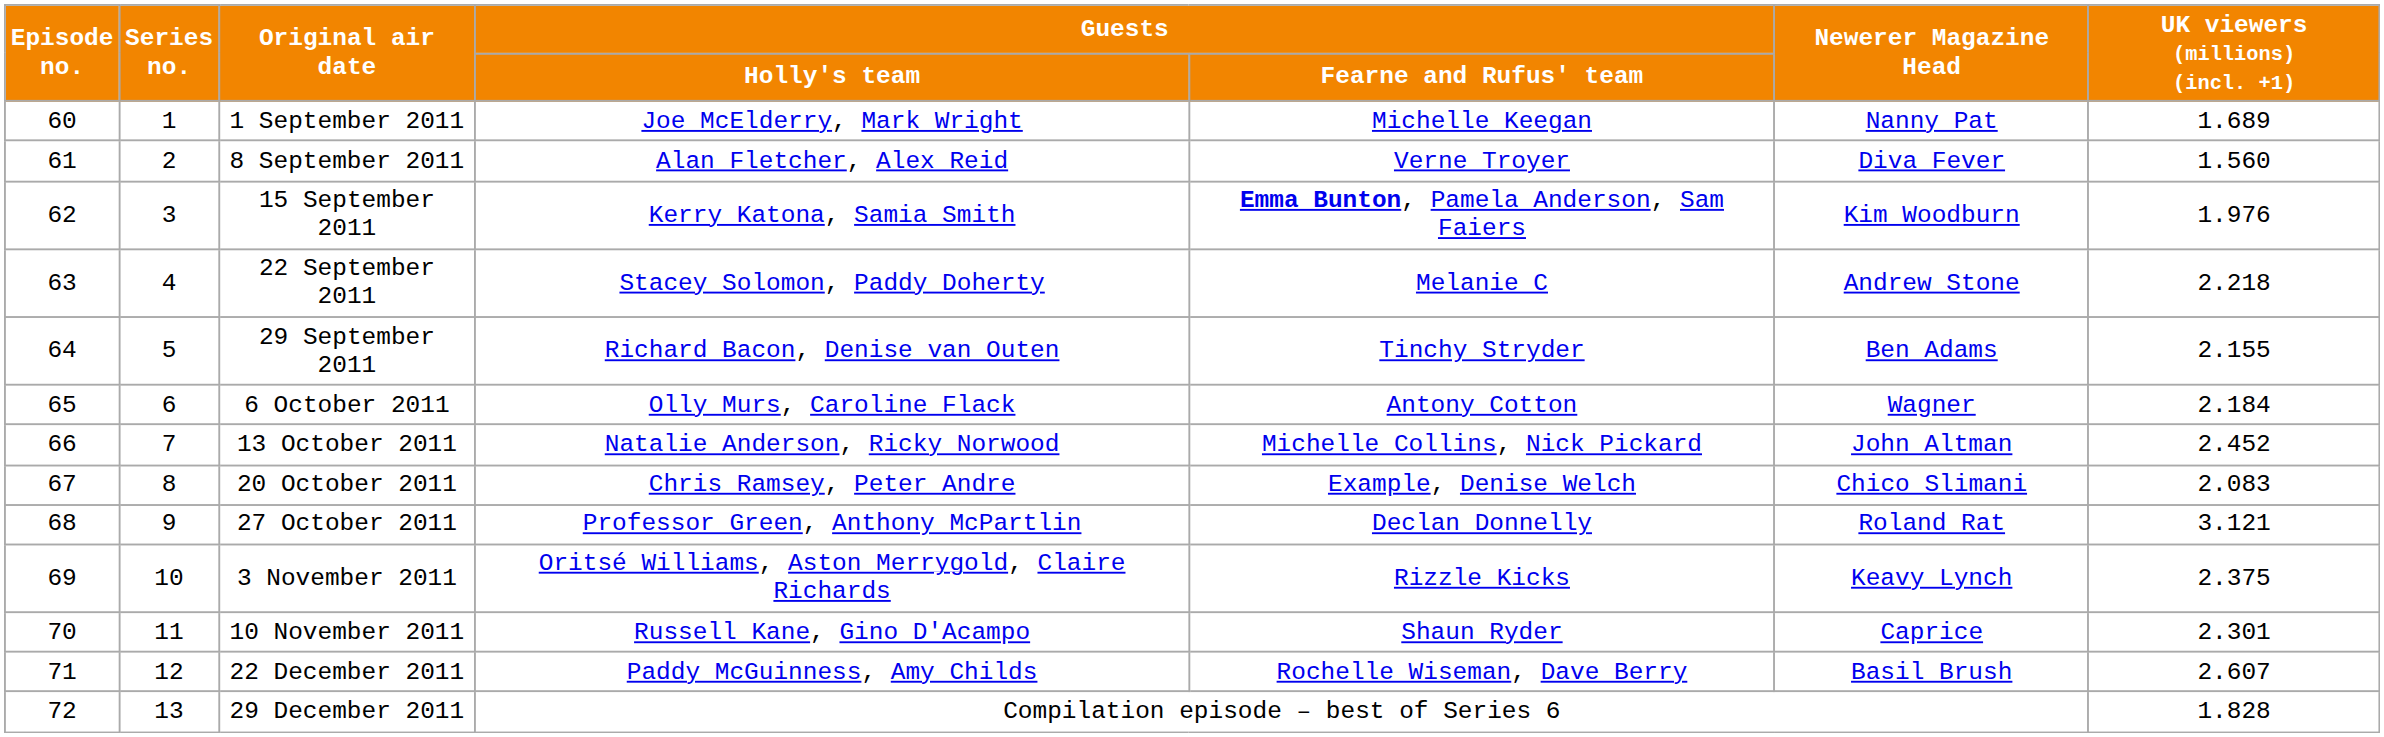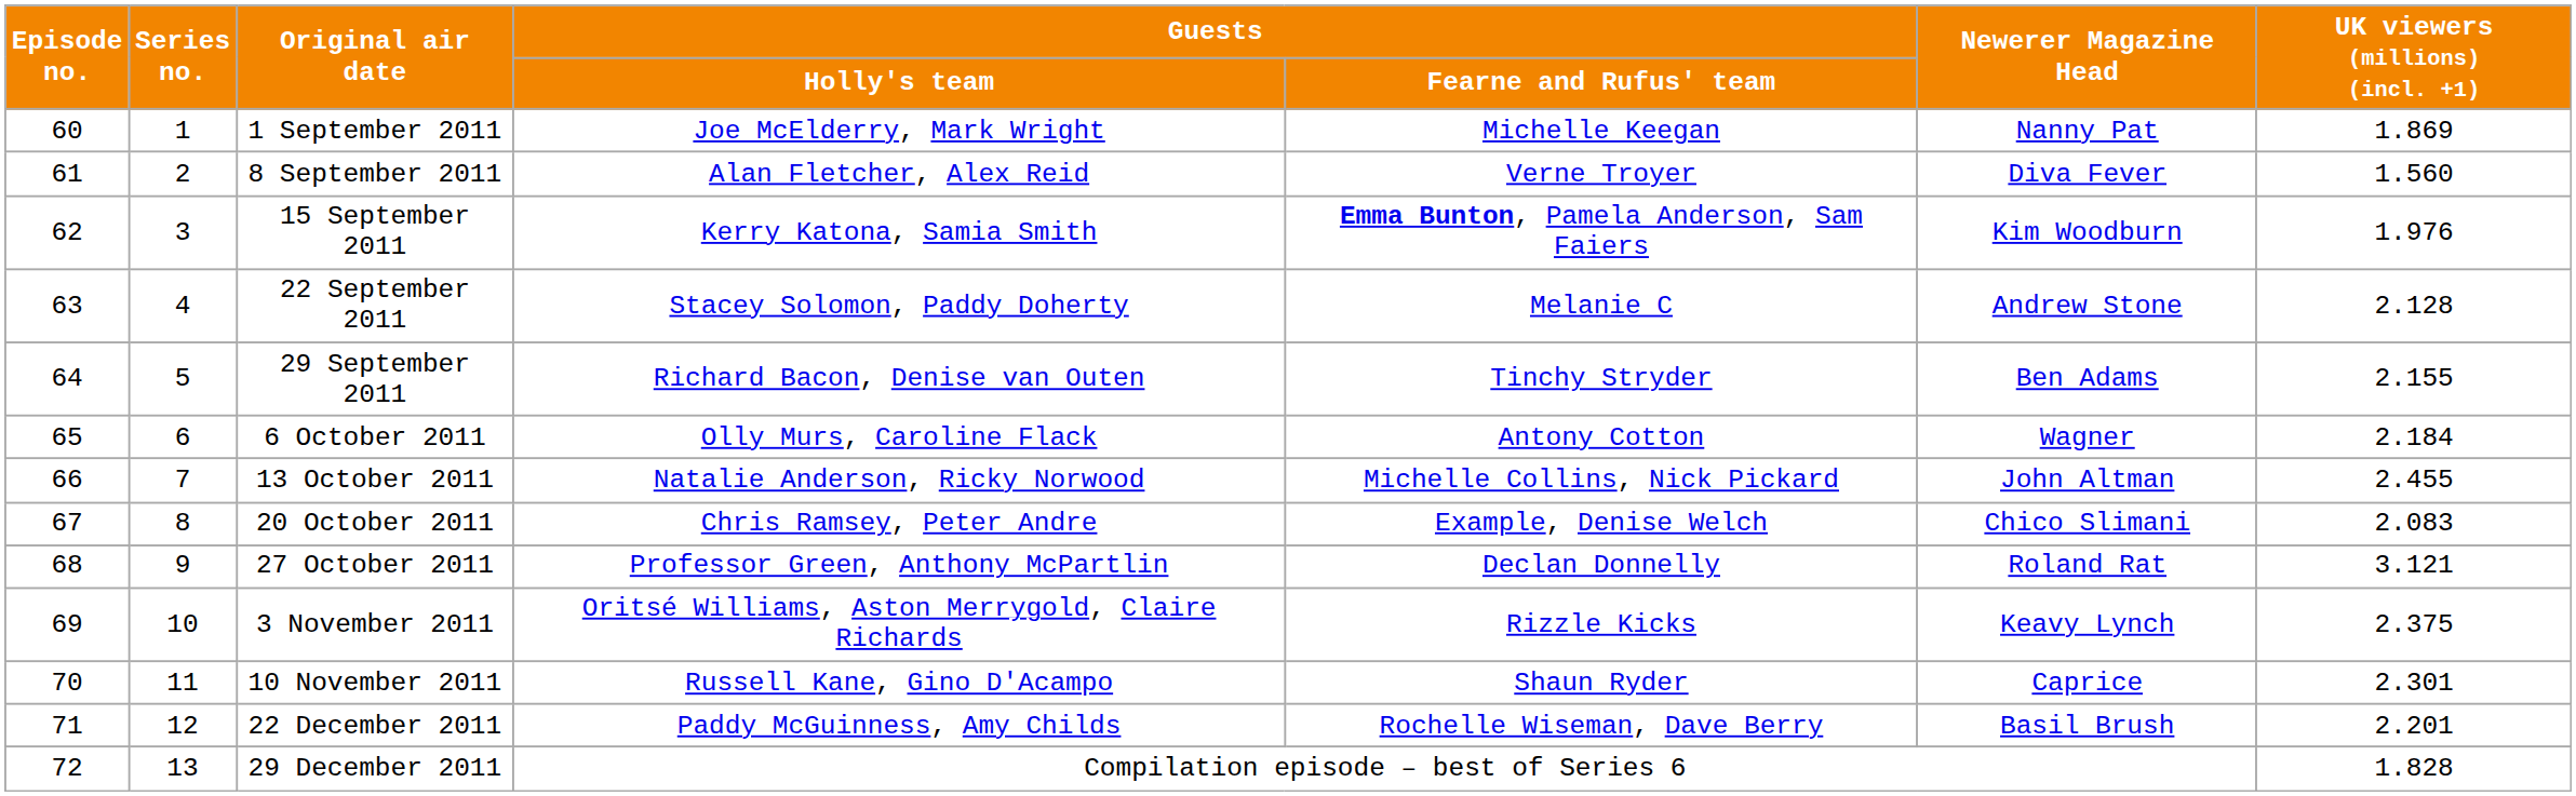1 September 2011 | UK viewers (millions) (incl. +1): 1.689 -> 1.869
22 September 2011 | UK viewers (millions) (incl. +1): 2.218 -> 2.128
13 October 2011 | UK viewers (millions) (incl. +1): 2.452 -> 2.455
22 December 2011 | UK viewers (millions) (incl. +1): 2.607 -> 2.201
